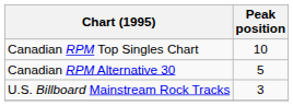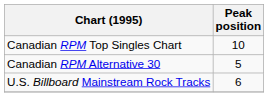U.S. Billboard Mainstream Rock Tracks | Peak position: 3 -> 6
